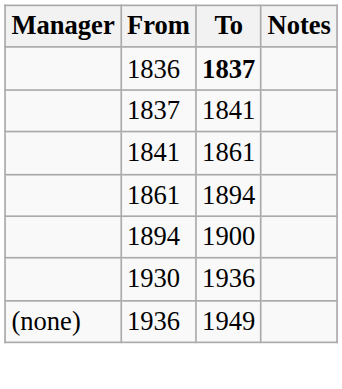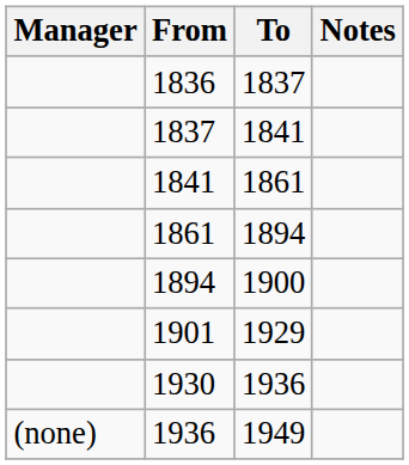1836 | To: bold -> normal
+ row: 1901 | 1929
